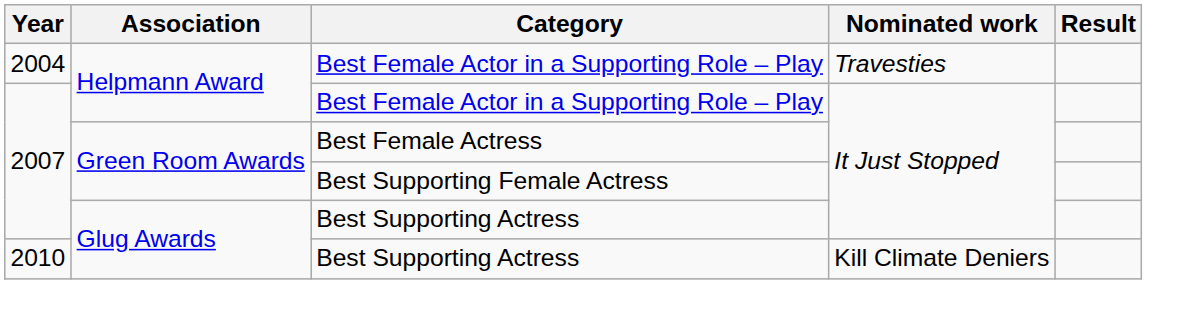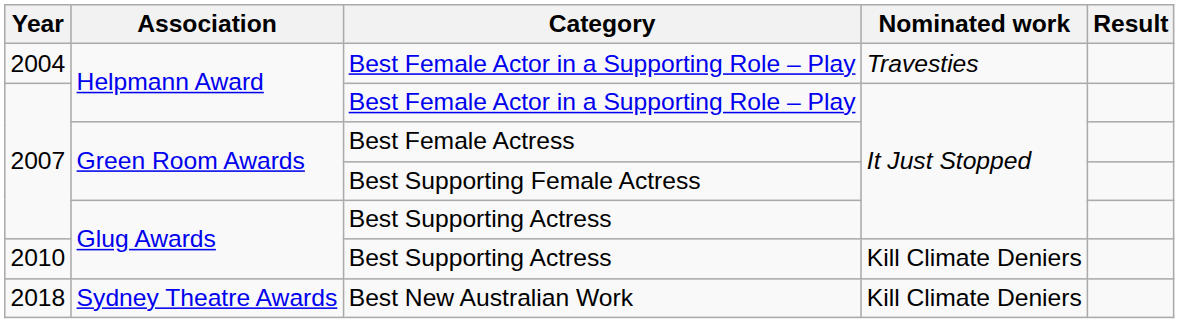+ row: 2018 | Sydney Theatre Awards | Best New Australian Work | Kill Climate Deniers
